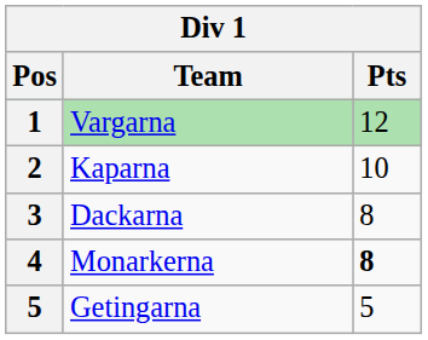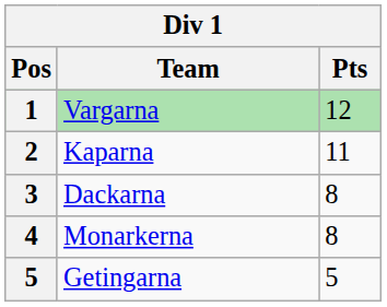Kaparna | Pts: 10 -> 11
Monarkerna | Pts: bold -> normal
